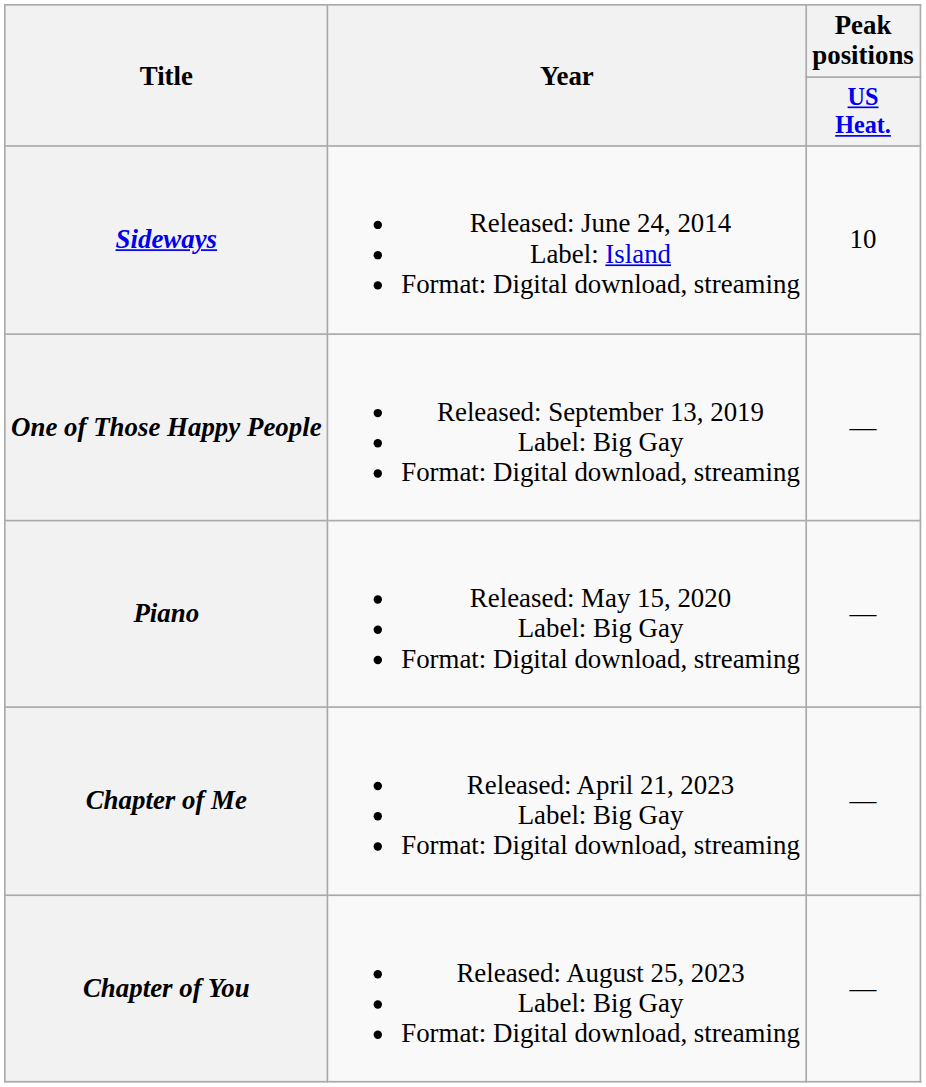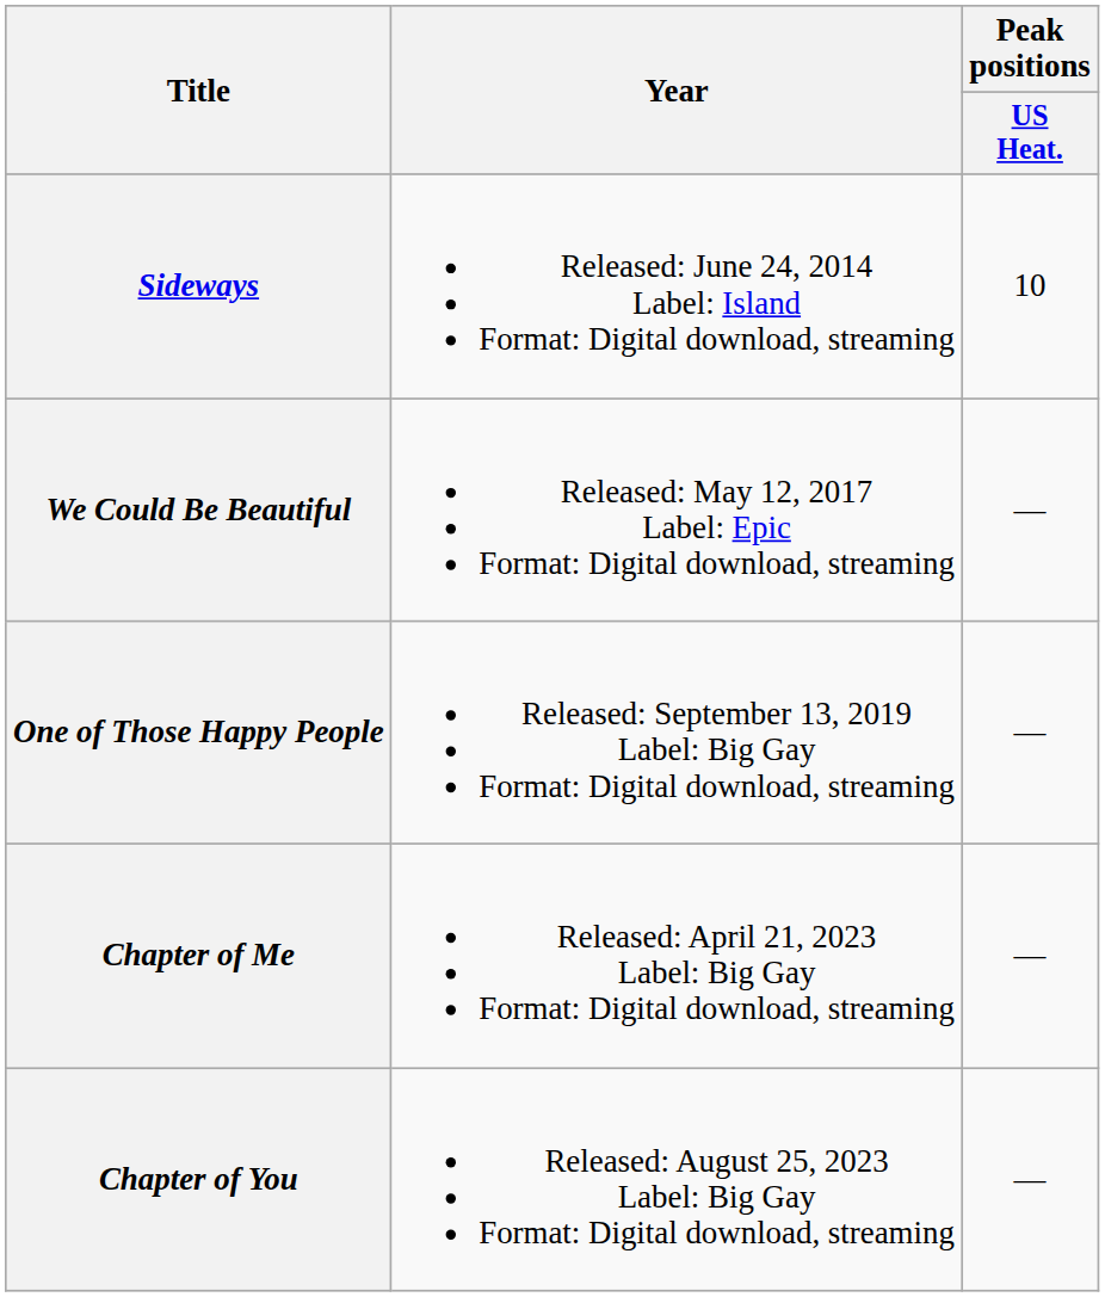+ row: We Could Be Beautiful | Released: May 12, 2017 Label: Epic Format: Digital download, streaming | —
- row: Piano | Released: May 15, 2020 Label: Big Gay Format: Digital download, streaming | —
